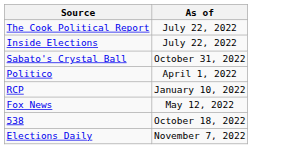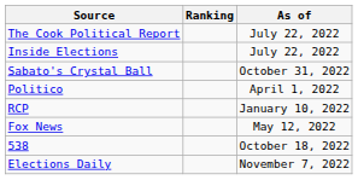+ column: Ranking
